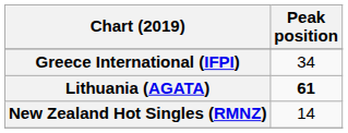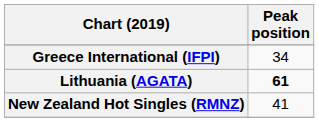New Zealand Hot Singles (RMNZ) | Peak position: 14 -> 41
